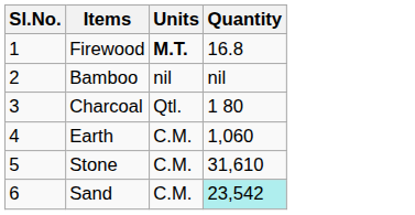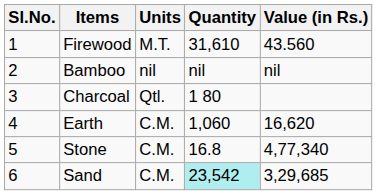+ column: Value (in Rs.) | 43.560 | nil | 16,620 | 4,77,340 | 3,29,685
Firewood | Units: bold -> normal
Firewood | Quantity: 16.8 -> 31,610
Stone | Quantity: 31,610 -> 16.8
